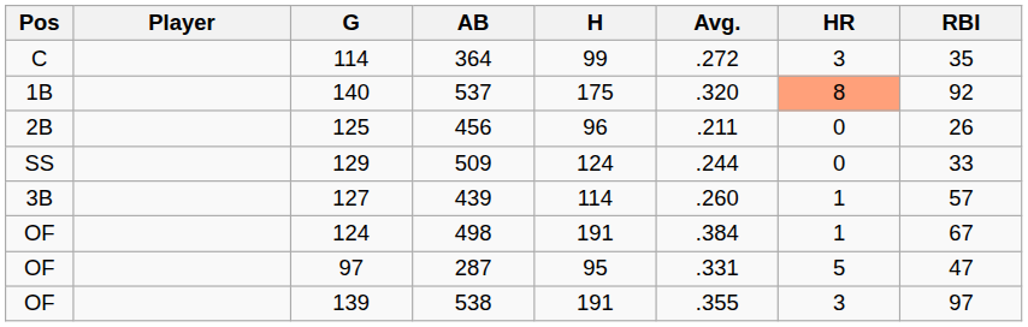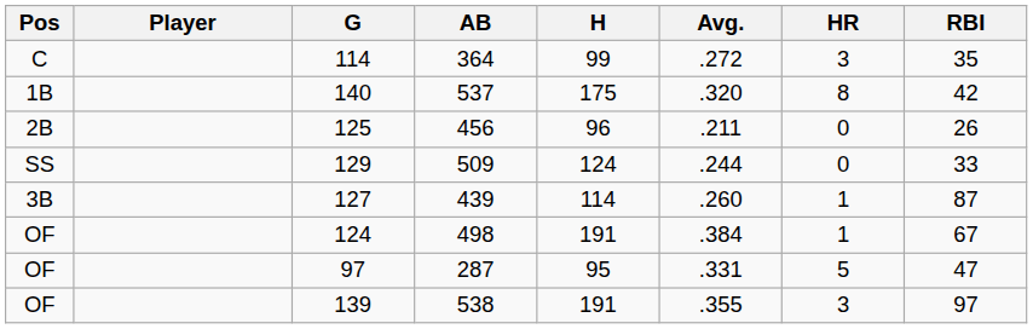140 | HR: lightsalmon background -> no background
140 | RBI: 92 -> 42
127 | RBI: 57 -> 87
